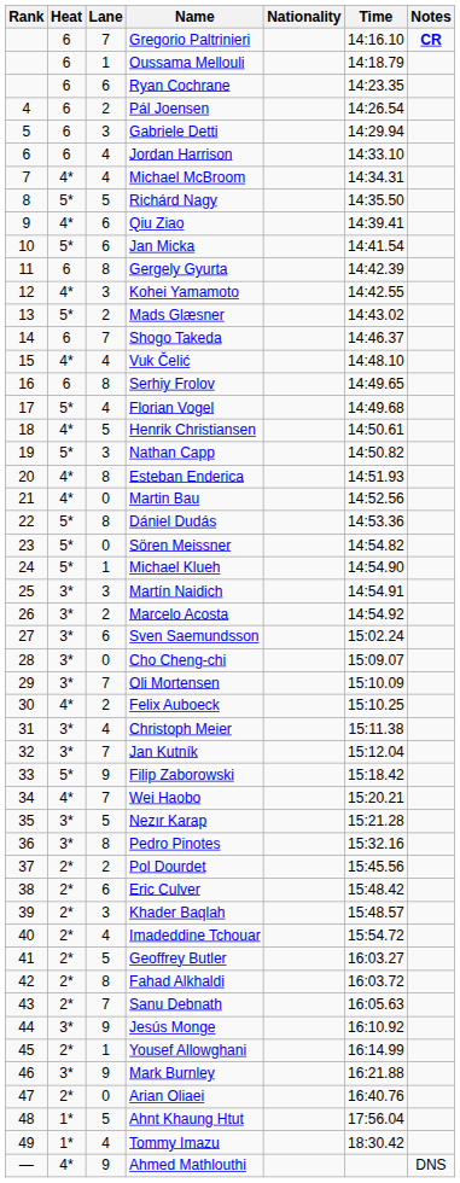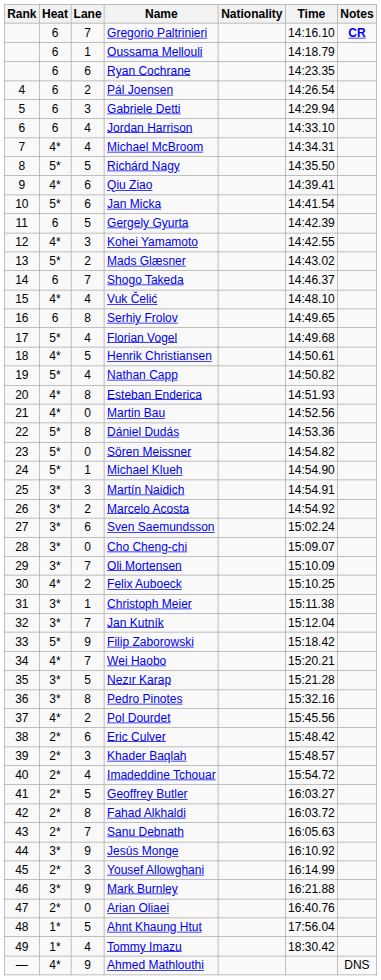Gergely Gyurta | Lane: 8 -> 5
Nathan Capp | Lane: 3 -> 4
Christoph Meier | Lane: 4 -> 1
Pol Dourdet | Heat: 2* -> 4*
Yousef Allowghani | Lane: 1 -> 3
